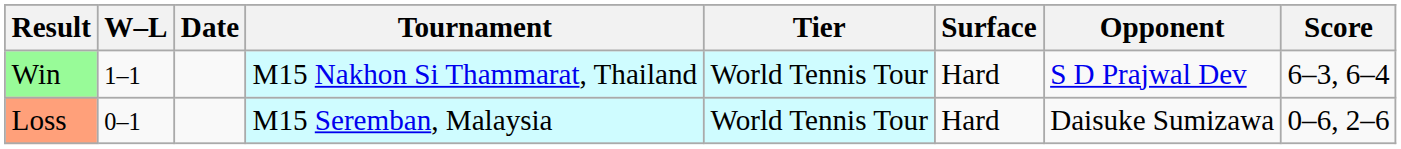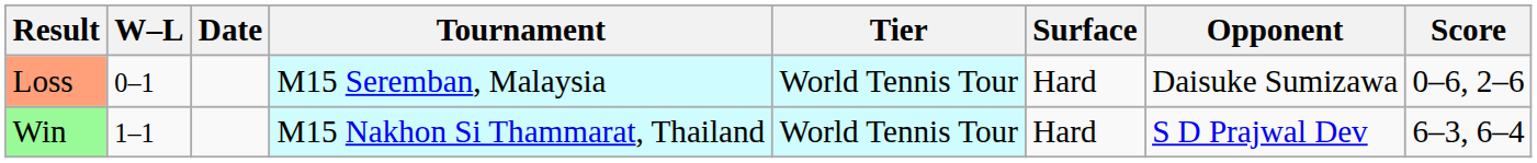rows swapped: Loss <-> Win
